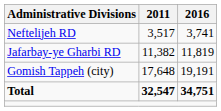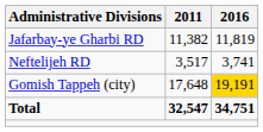rows swapped: Jafarbay-ye Gharbi RD <-> Neftelijeh RD
Gomish Tappeh (city) | 2016: no background -> gold background
